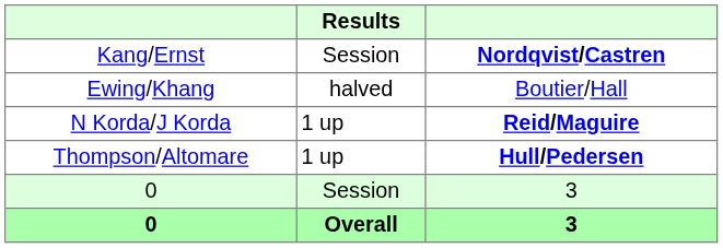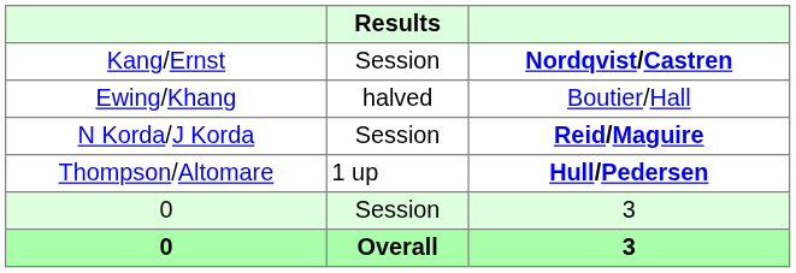N Korda/J Korda | Results: 1 up -> Session
